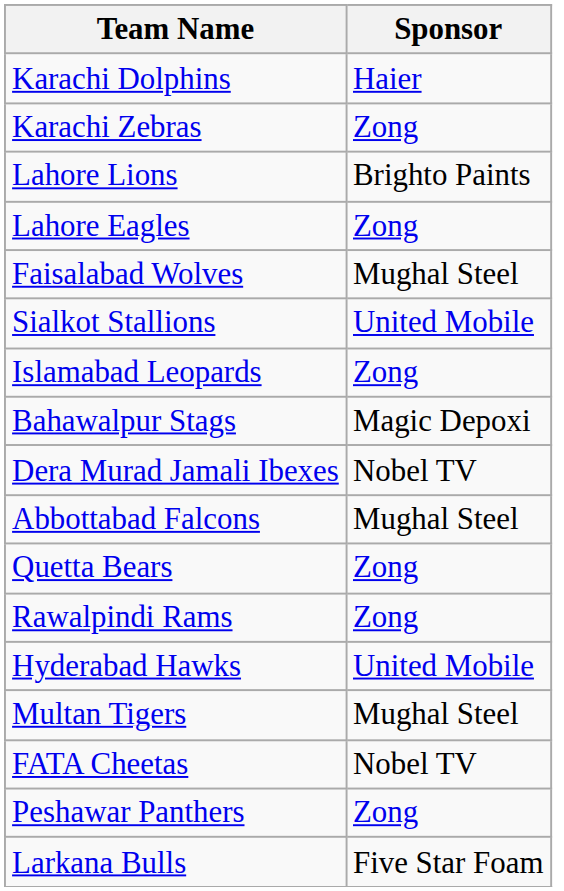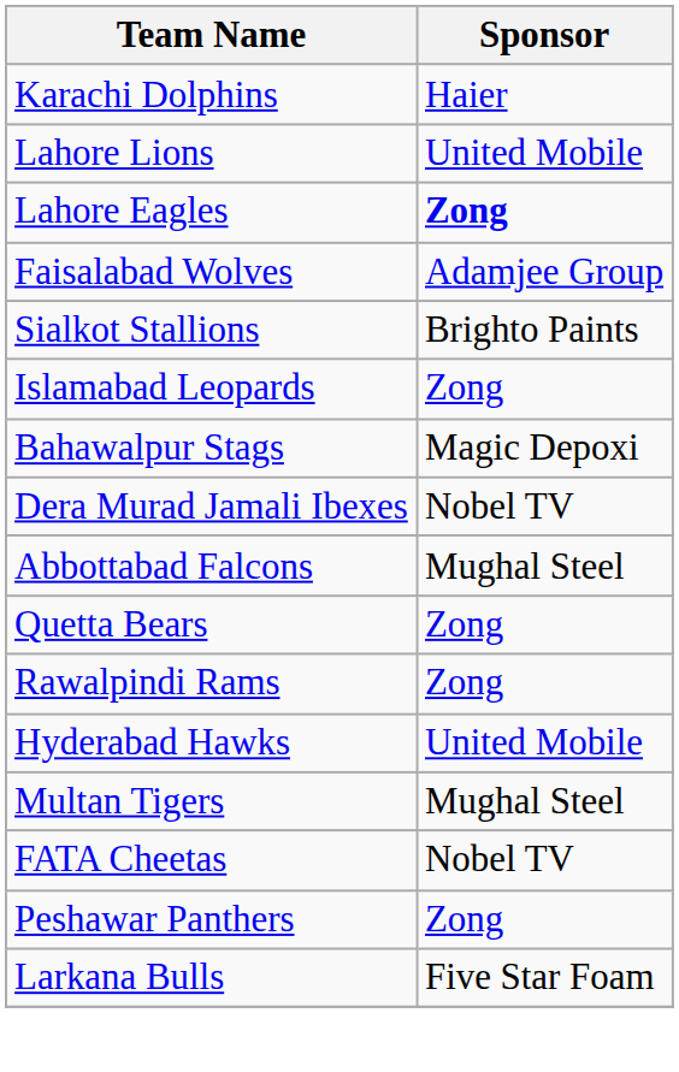- row: Karachi Zebras | Zong
Lahore Lions | Sponsor: Brighto Paints -> United Mobile
Lahore Eagles | Sponsor: normal -> bold
Faisalabad Wolves | Sponsor: Mughal Steel -> Adamjee Group
Sialkot Stallions | Sponsor: United Mobile -> Brighto Paints
